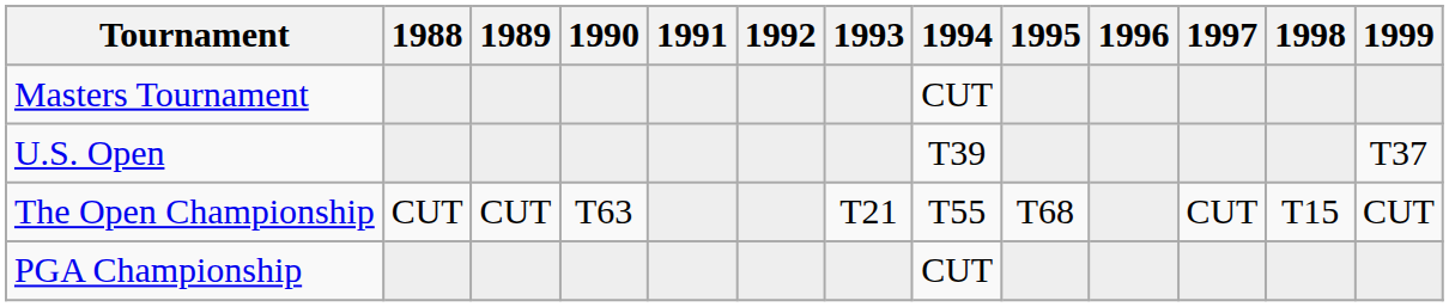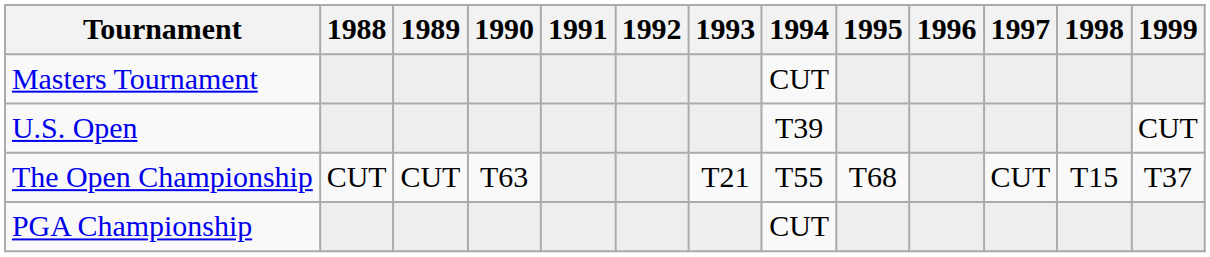U.S. Open | 1999: T37 -> CUT
The Open Championship | 1999: CUT -> T37
